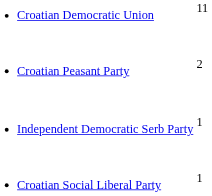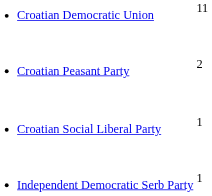rows swapped: Croatian Social Liberal Party <-> Independent Democratic Serb Party
